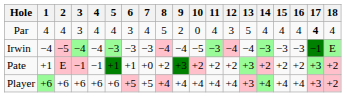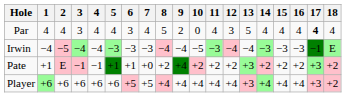Pate | 9: +3 -> +4
